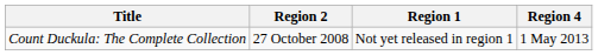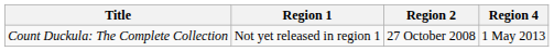columns swapped: Region 1 <-> Region 2
